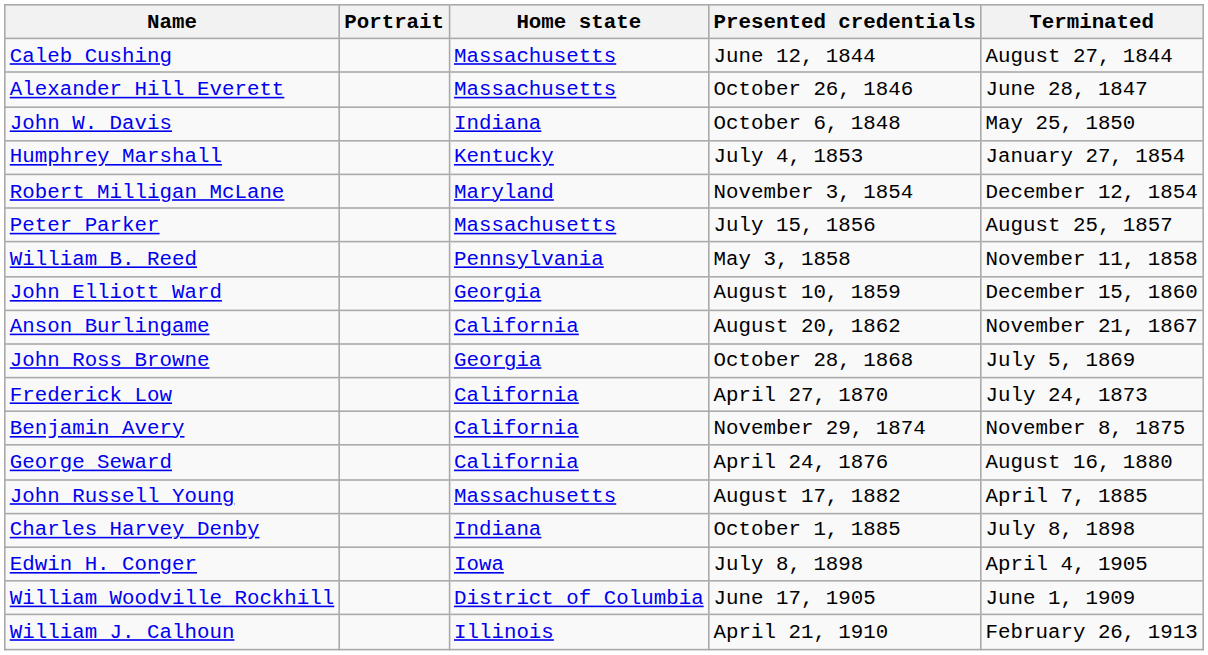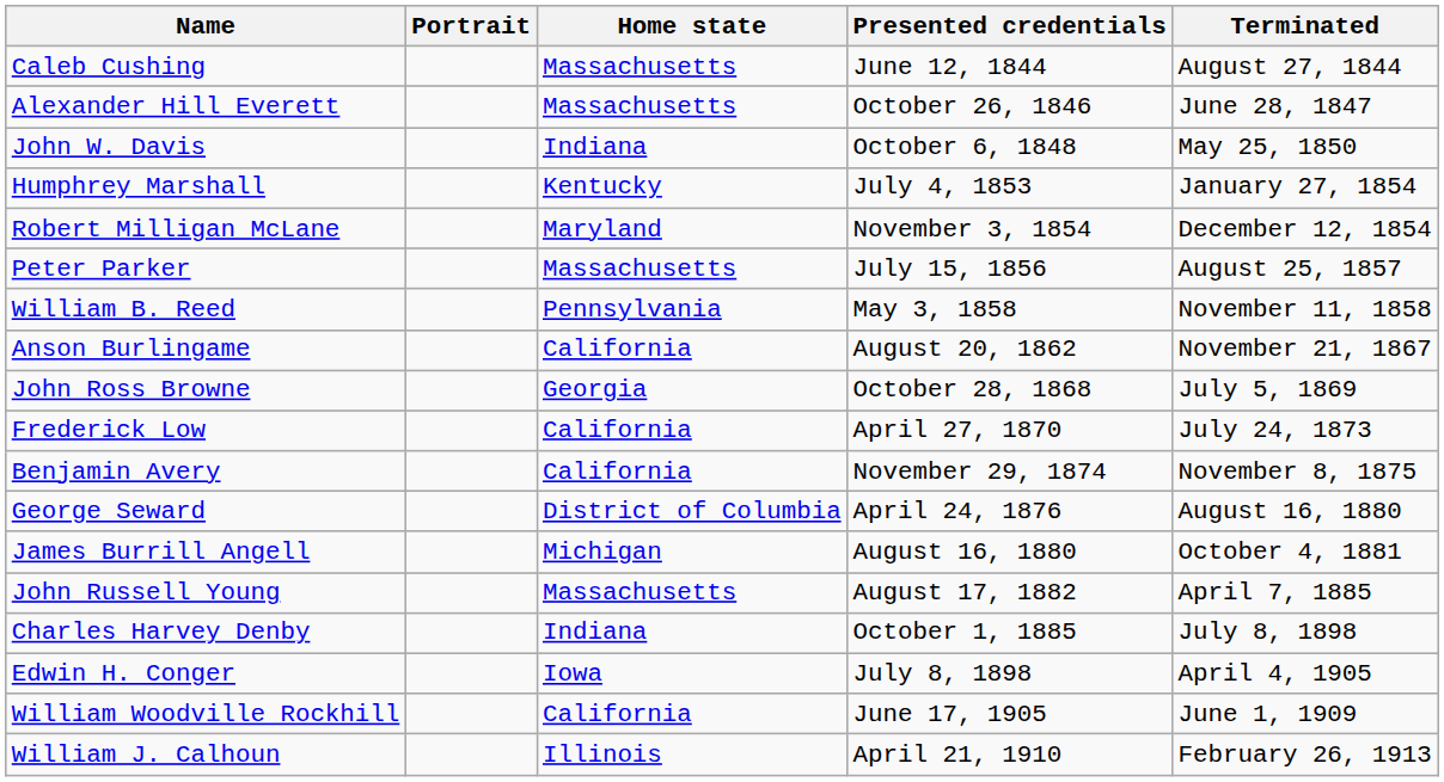- row: John Elliott Ward | Georgia | August 10, 1859 | December 15, 1860
George Seward | Home state: California -> District of Columbia
+ row: James Burrill Angell | Michigan | August 16, 1880 | October 4, 1881
William Woodville Rockhill | Home state: District of Columbia -> California
